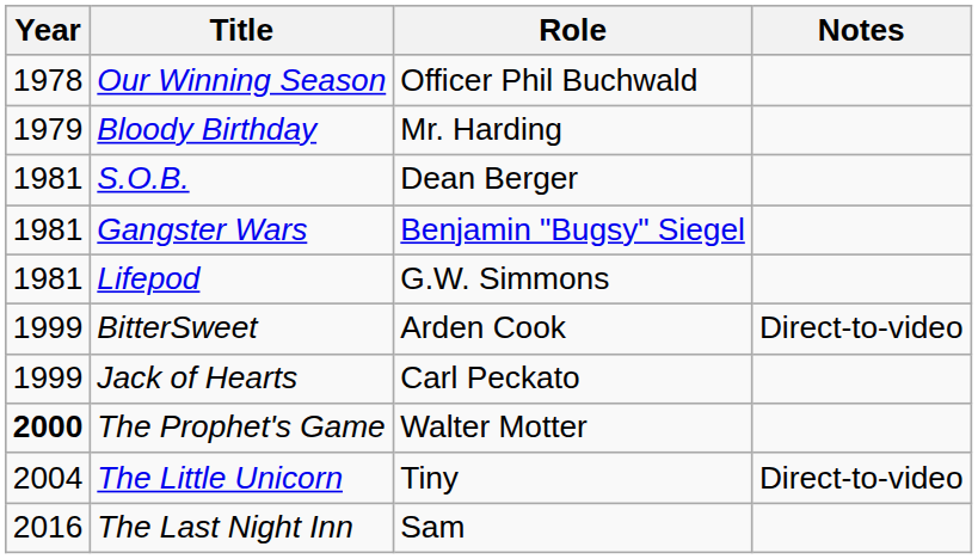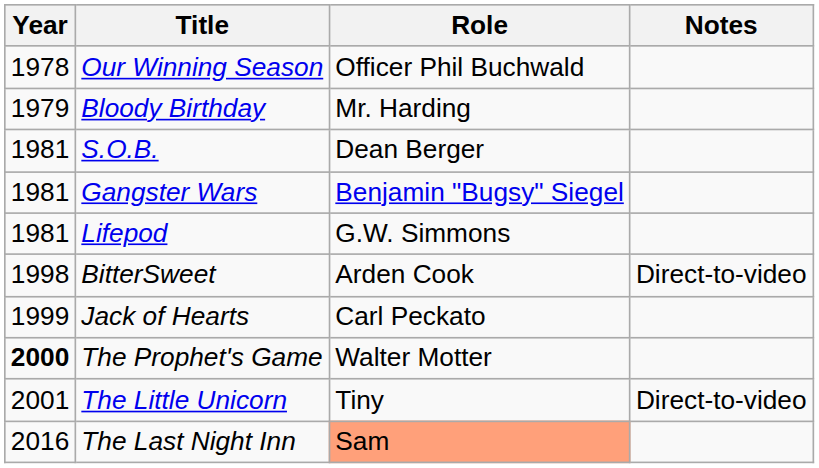BitterSweet | Year: 1999 -> 1998
The Little Unicorn | Year: 2004 -> 2001
The Last Night Inn | Role: no background -> lightsalmon background
